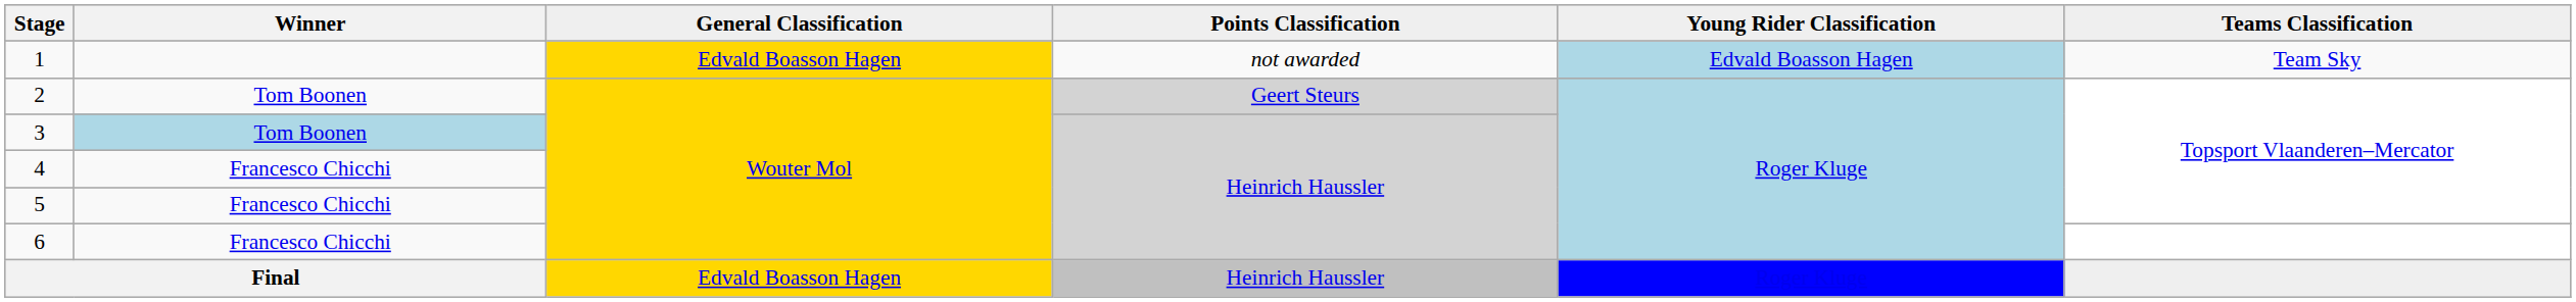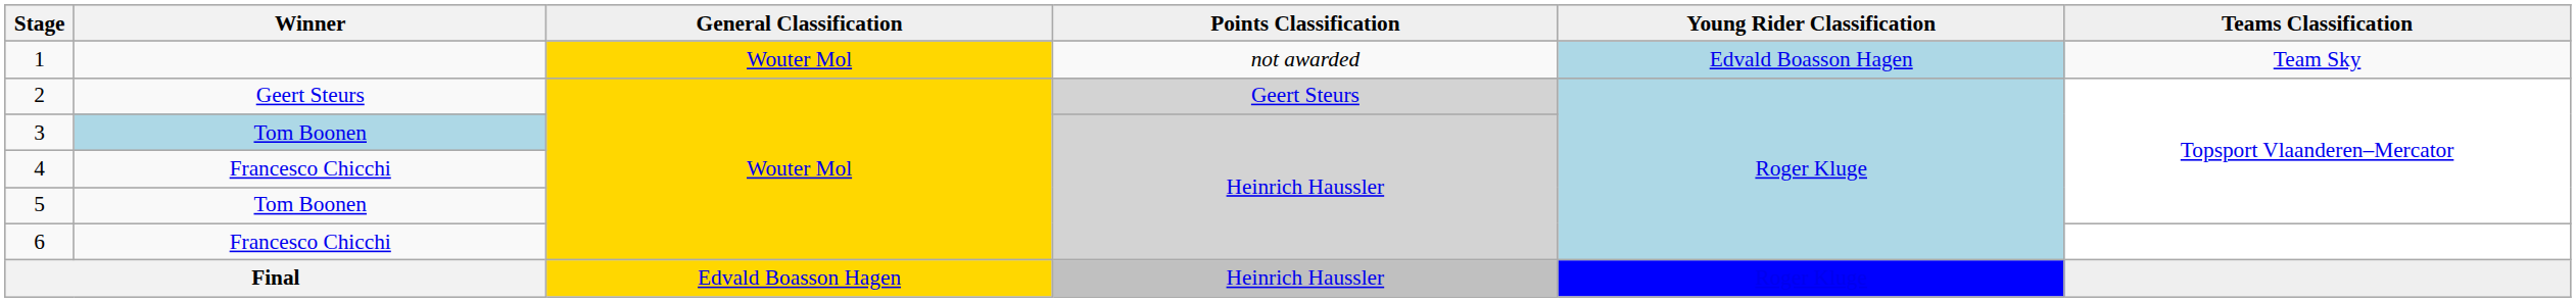1 | General Classification: Edvald Boasson Hagen -> Wouter Mol
2 | Winner: Tom Boonen -> Geert Steurs
5 | Winner: Francesco Chicchi -> Tom Boonen
